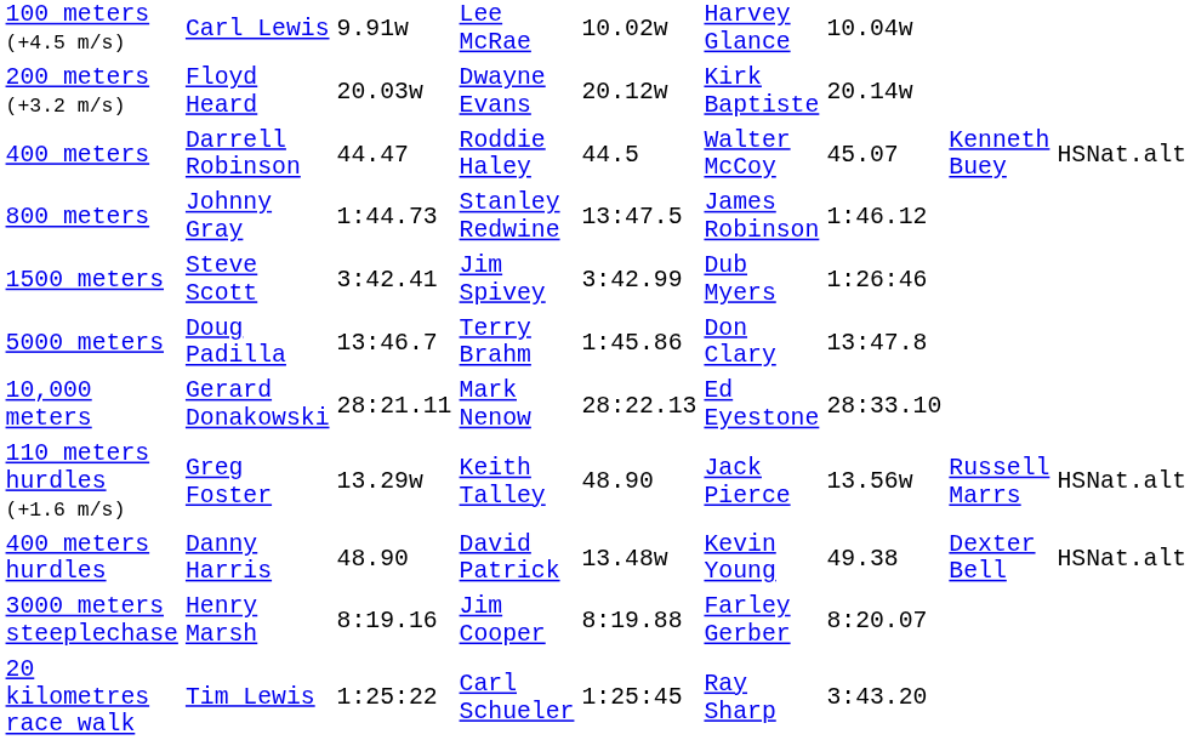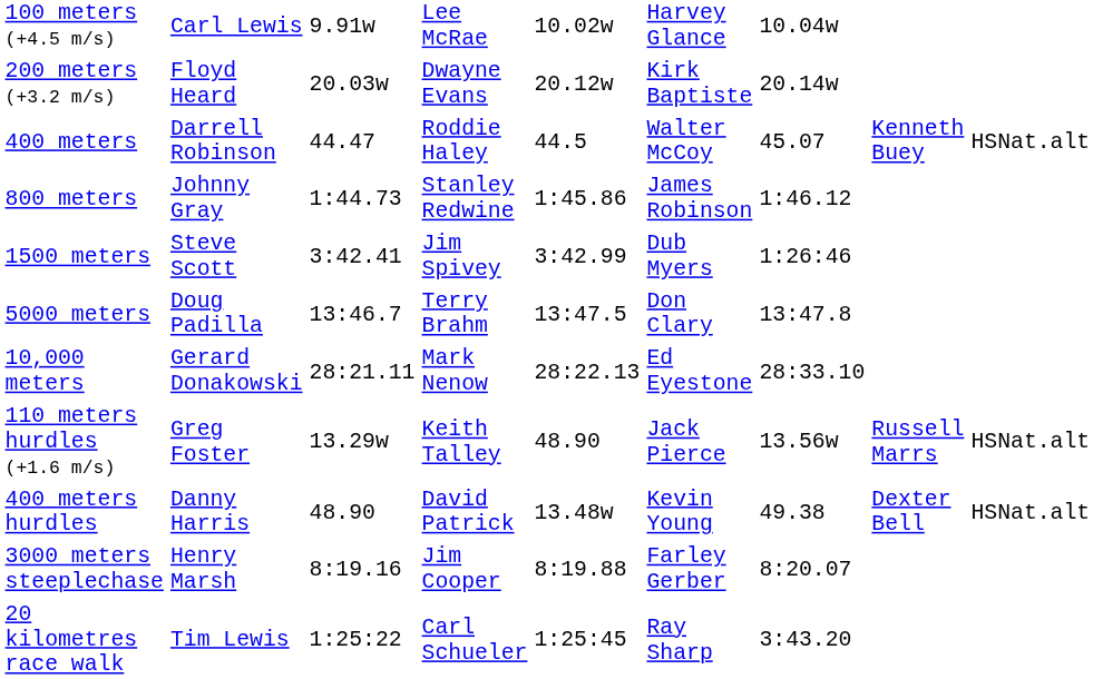800 meters | column 5: 13:47.5 -> 1:45.86
5000 meters | column 5: 1:45.86 -> 13:47.5
